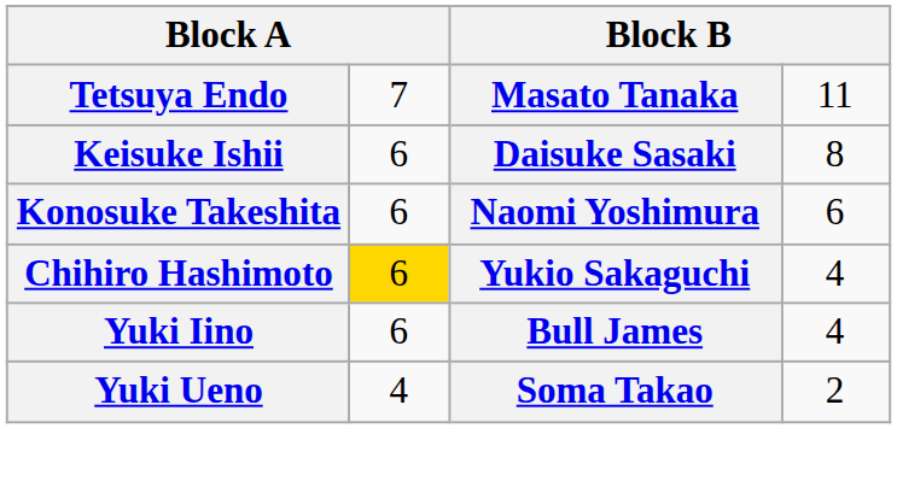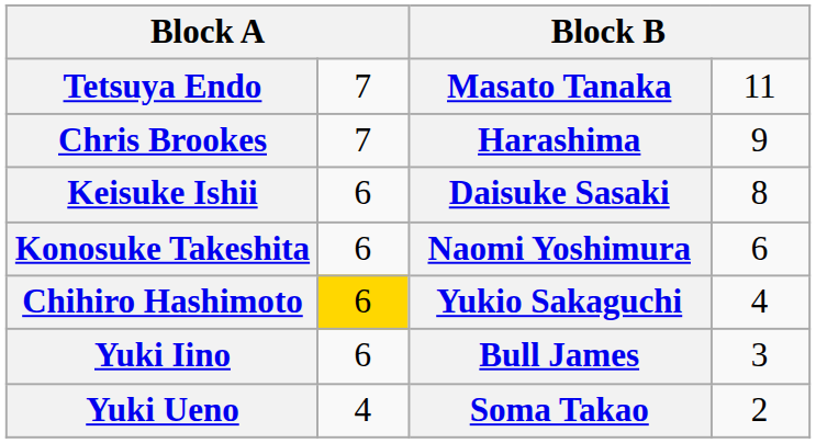+ row: Chris Brookes | 7 | Harashima | 9
Yuki Iino | column 4: 4 -> 3
